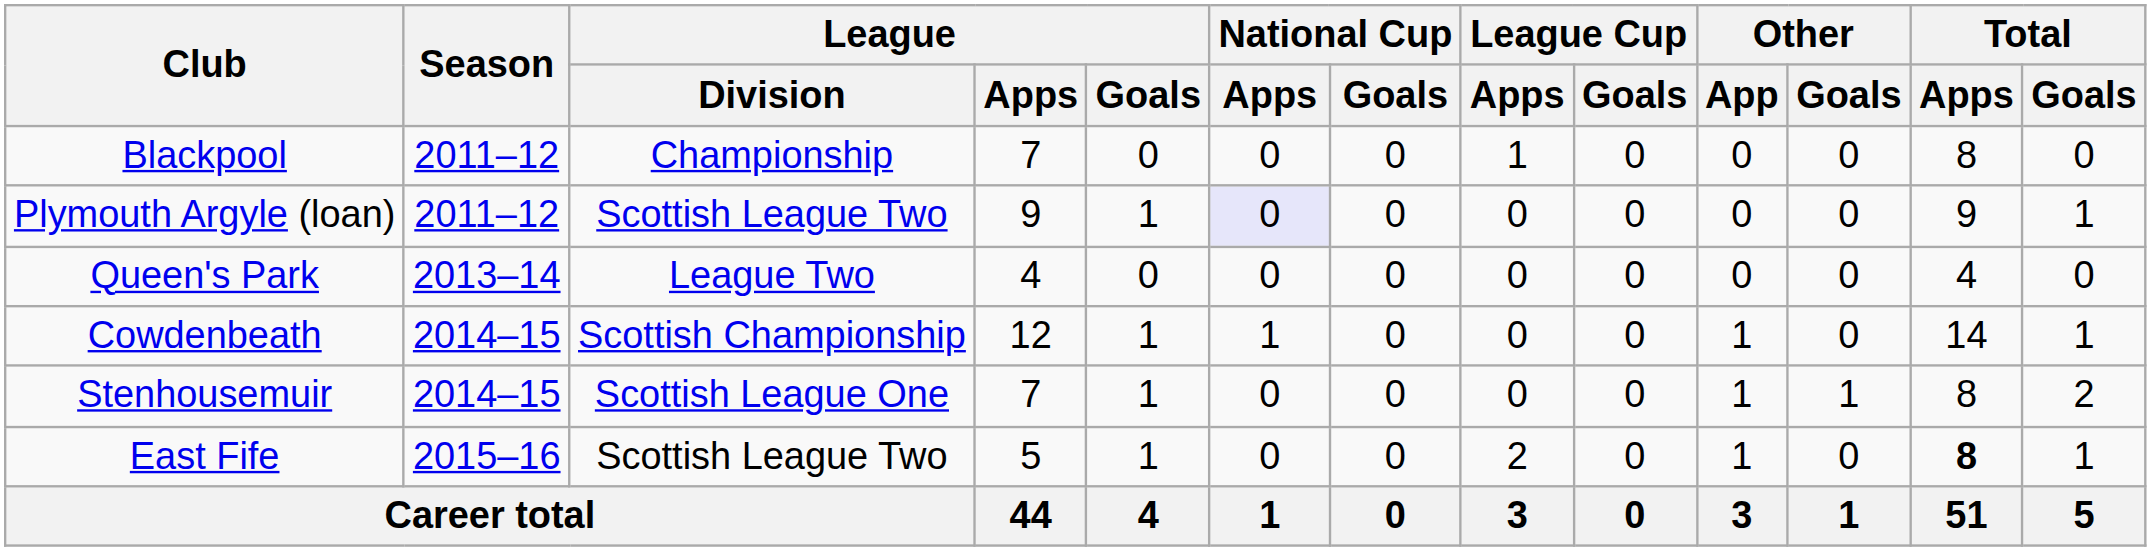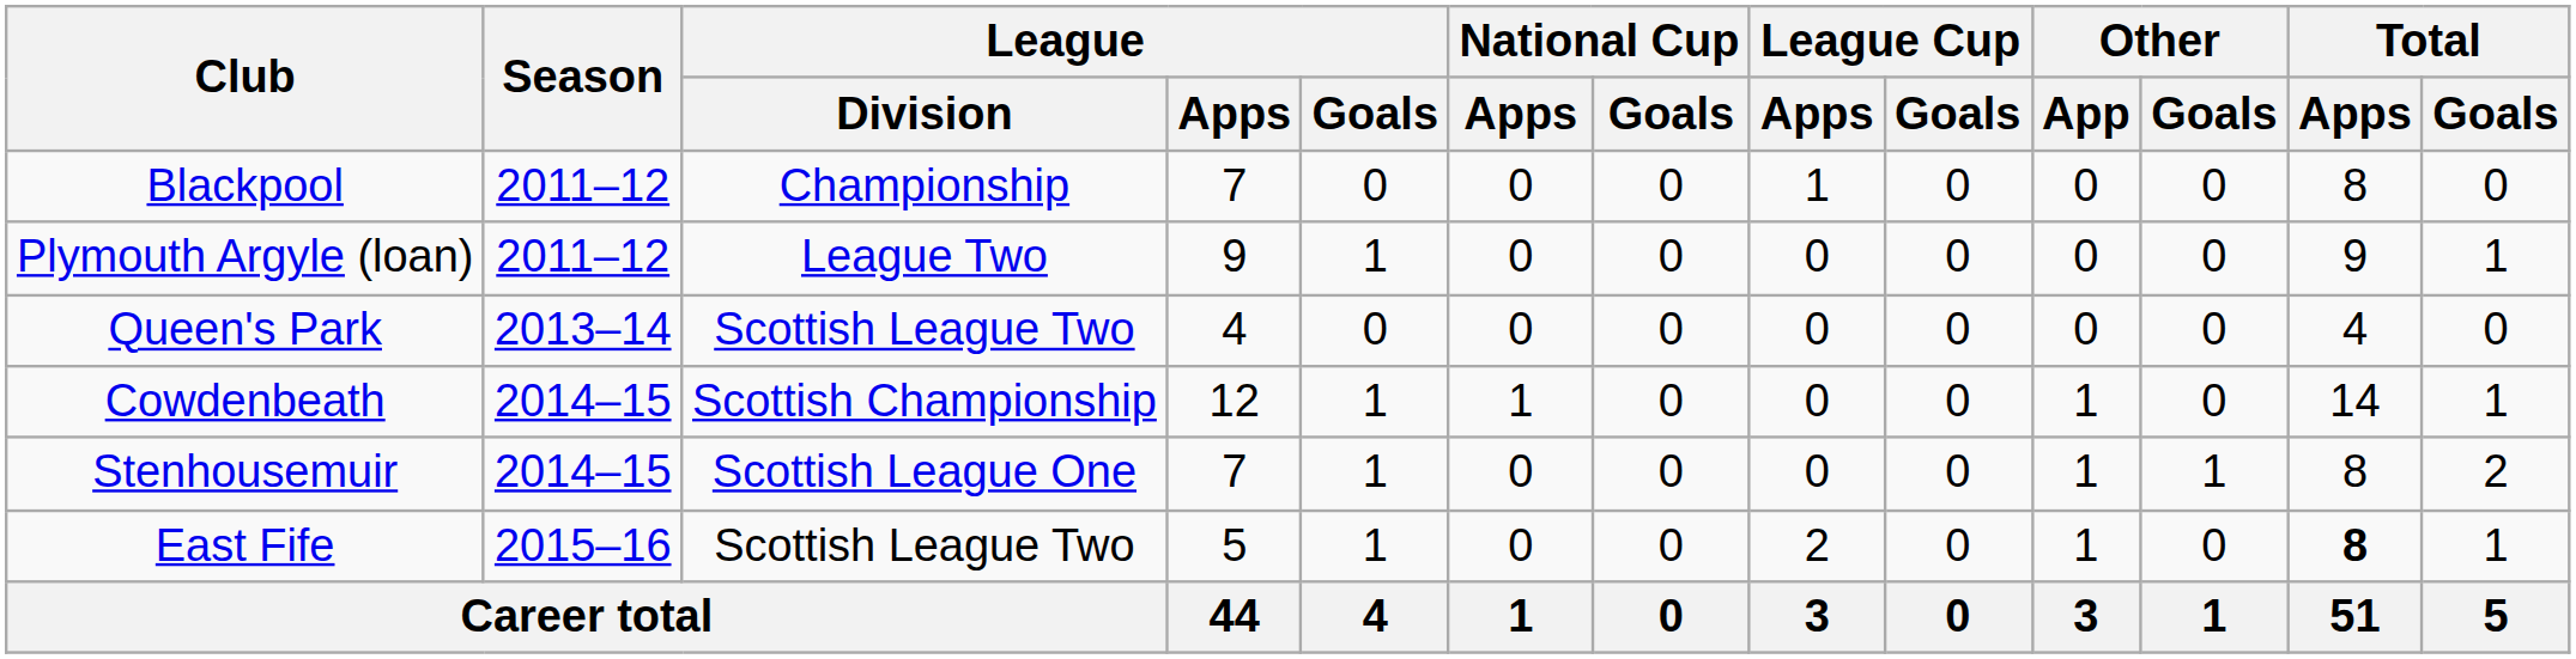Plymouth Argyle (loan) | League / Division: Scottish League Two -> League Two
Plymouth Argyle (loan) | National Cup / Apps: lavender background -> no background
Queen's Park | League / Division: League Two -> Scottish League Two
